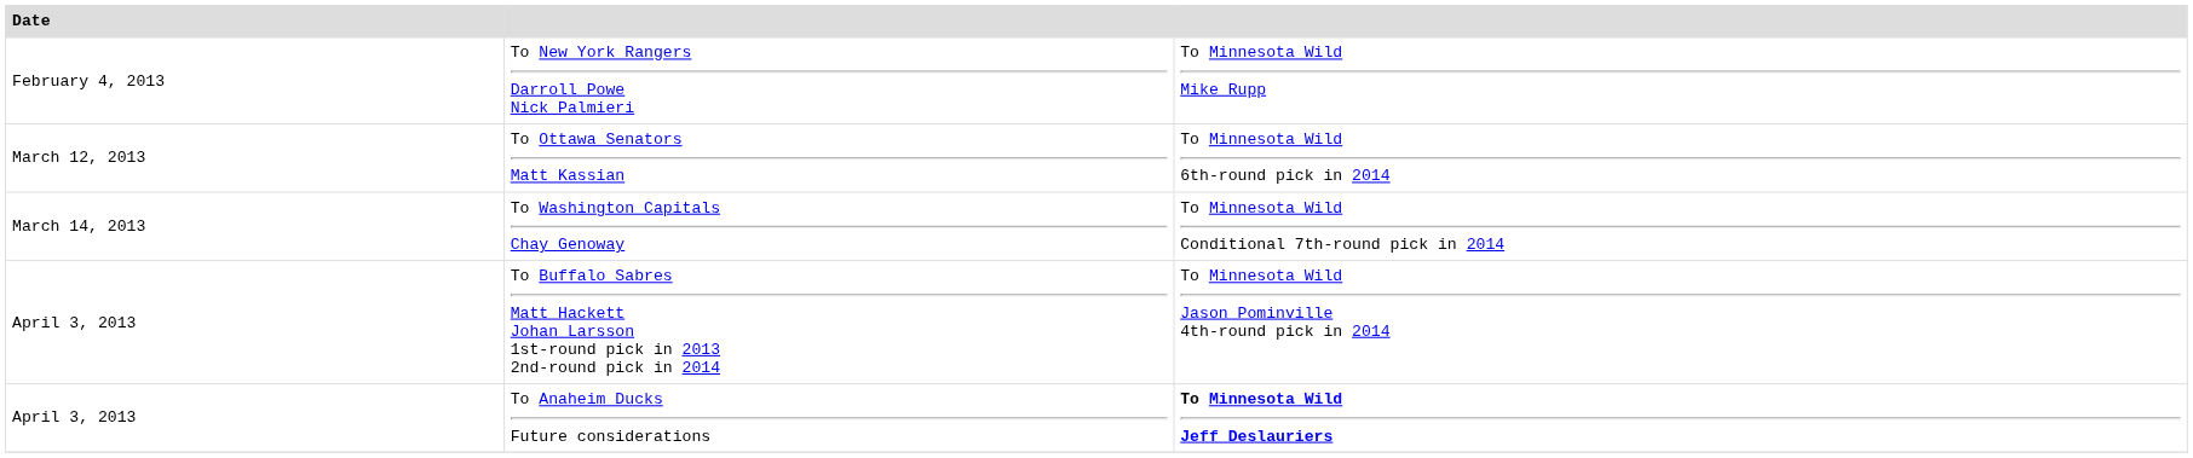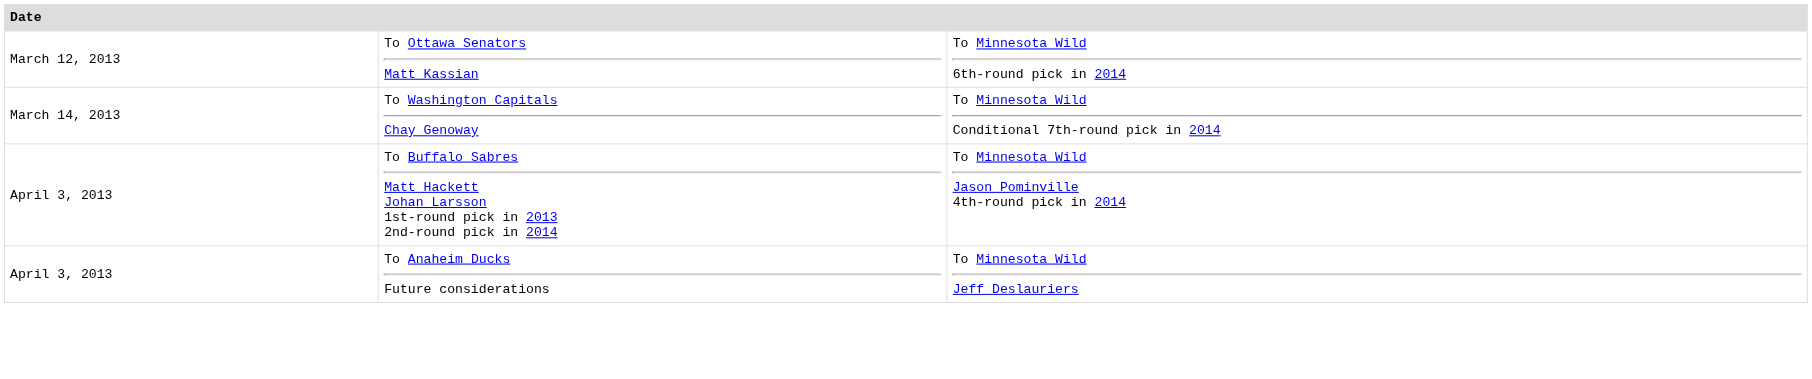- row: February 4, 2013 | To New York Rangers Darroll Powe Nick Palmieri | To Minnesota Wild Mike Rupp
To Anaheim Ducks Future considerations | column 3: bold -> normal
